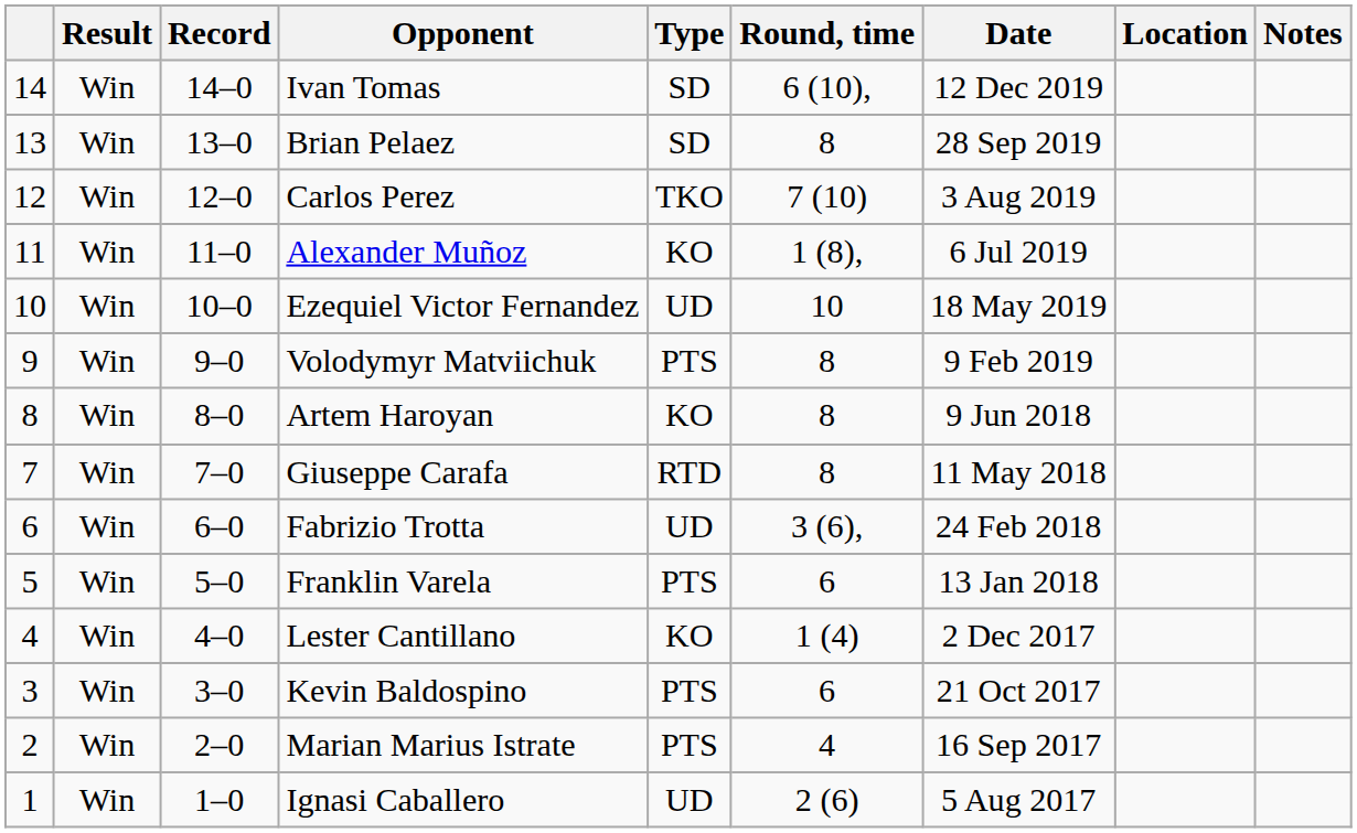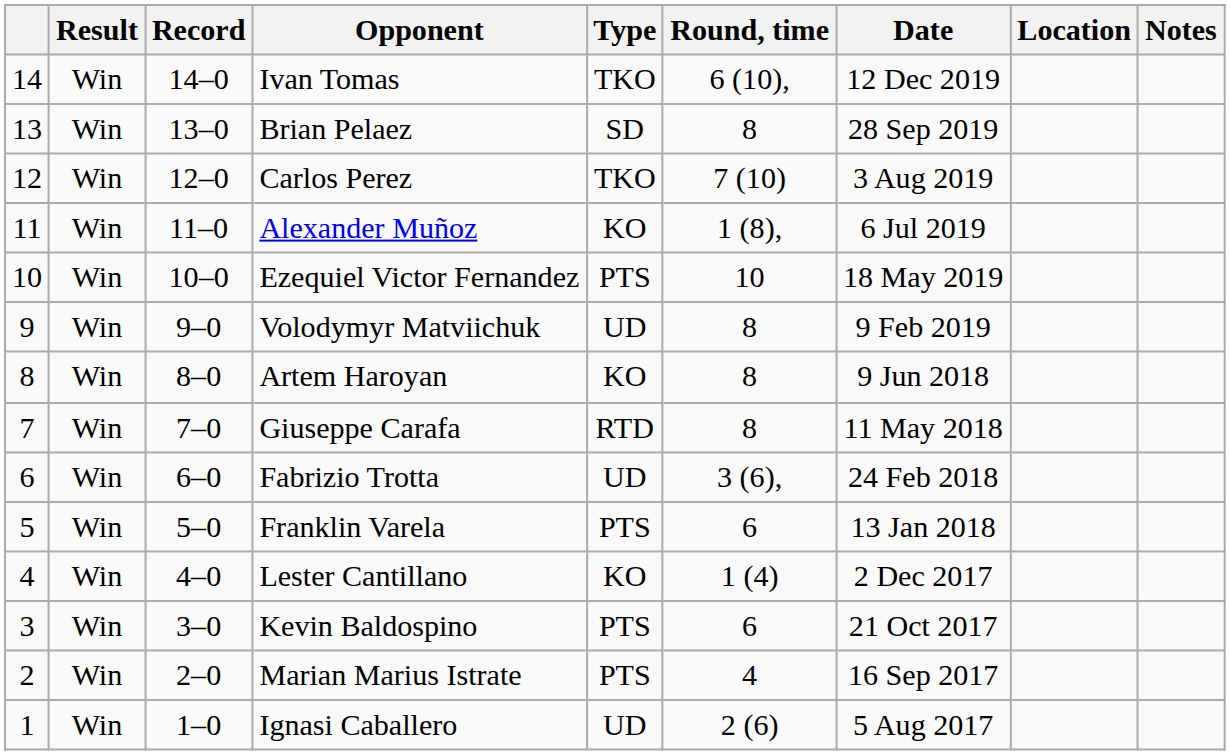Ivan Tomas | Type: SD -> TKO
Ezequiel Victor Fernandez | Type: UD -> PTS
Volodymyr Matviichuk | Type: PTS -> UD
